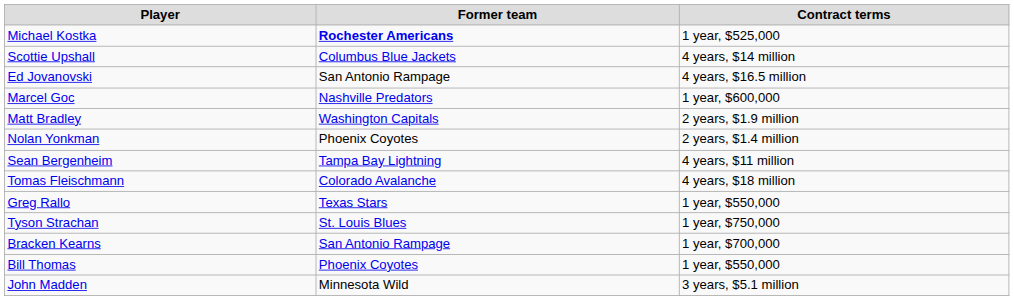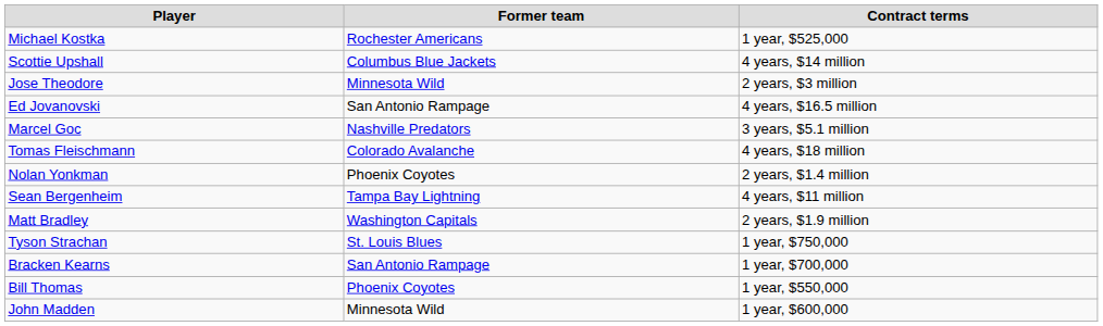Michael Kostka | Former team: bold -> normal
+ row: Jose Theodore | Minnesota Wild | 2 years, $3 million
Marcel Goc | Contract terms: 1 year, $600,000 -> 3 years, $5.1 million
rows swapped: Tomas Fleischmann <-> Matt Bradley
- row: Greg Rallo | Texas Stars | 1 year, $550,000
John Madden | Contract terms: 3 years, $5.1 million -> 1 year, $600,000
